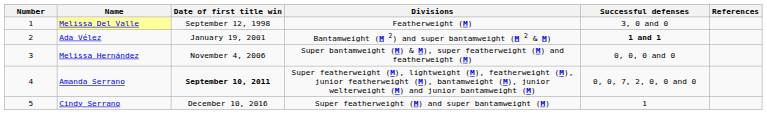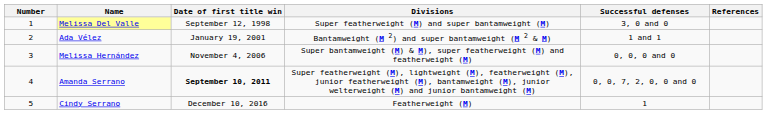Melissa Del Valle | Divisions: Featherweight (M) -> Super featherweight (M) and super bantamweight (M)
Ada Vélez | Successful defenses: bold -> normal
Cindy Serrano | Divisions: Super featherweight (M) and super bantamweight (M) -> Featherweight (M)
